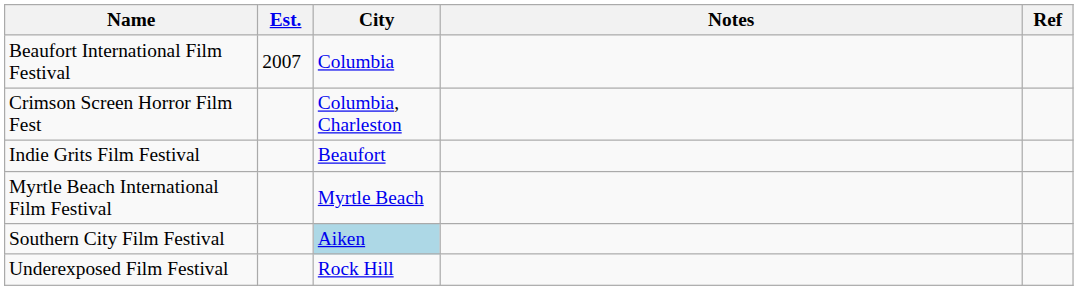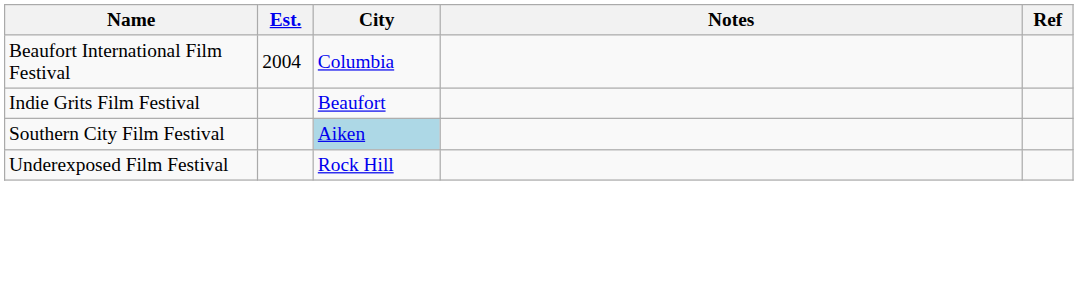Beaufort International Film Festival | Est.: 2007 -> 2004
- row: Crimson Screen Horror Film Fest | Columbia, Charleston
- row: Myrtle Beach International Film Festival | Myrtle Beach
